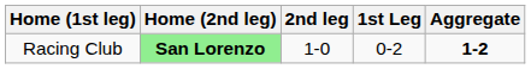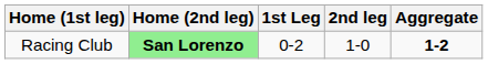columns swapped: 1st Leg <-> 2nd leg
